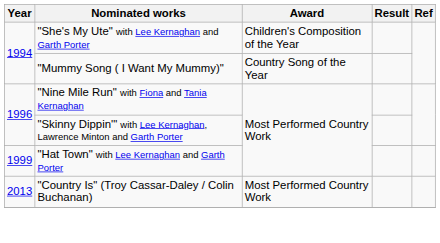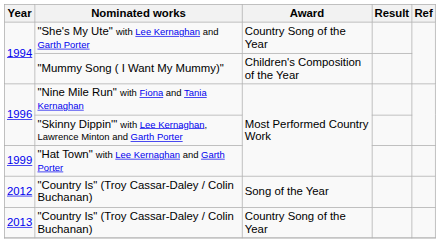"She's My Ute" with Lee Kernaghan and Garth Porter | Award: Children's Composition of the Year -> Country Song of the Year
"Mummy Song ( I Want My Mummy)" | Award: Country Song of the Year -> Children's Composition of the Year
+ row: 2012 | "Country Is" (Troy Cassar-Daley / Colin Buchanan) | Song of the Year
2013 / "Country Is" (Troy Cassar-Daley / Colin Buchanan) | Award: Most Performed Country Work -> Country Song of the Year
